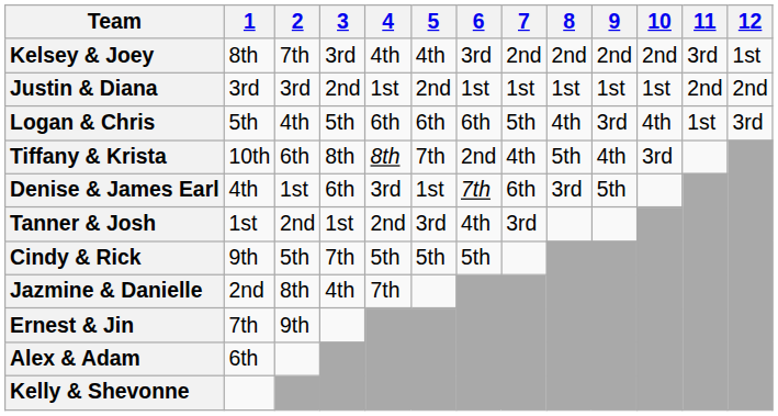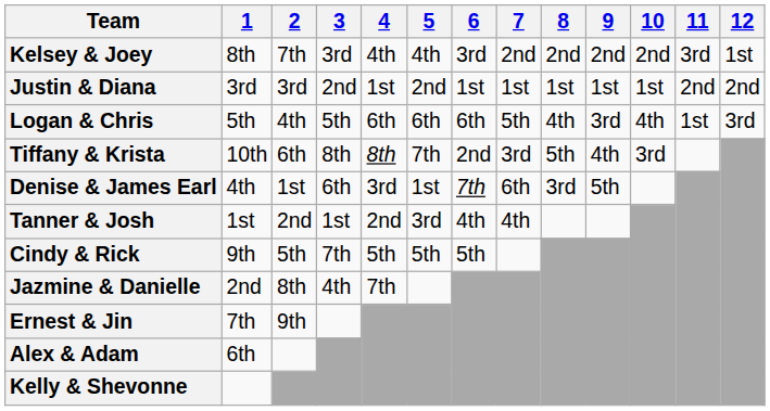Tiffany & Krista | 7: 4th -> 3rd
Tanner & Josh | 7: 3rd -> 4th
